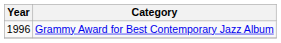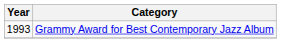Grammy Award for Best Contemporary Jazz Album | Year: 1996 -> 1993
